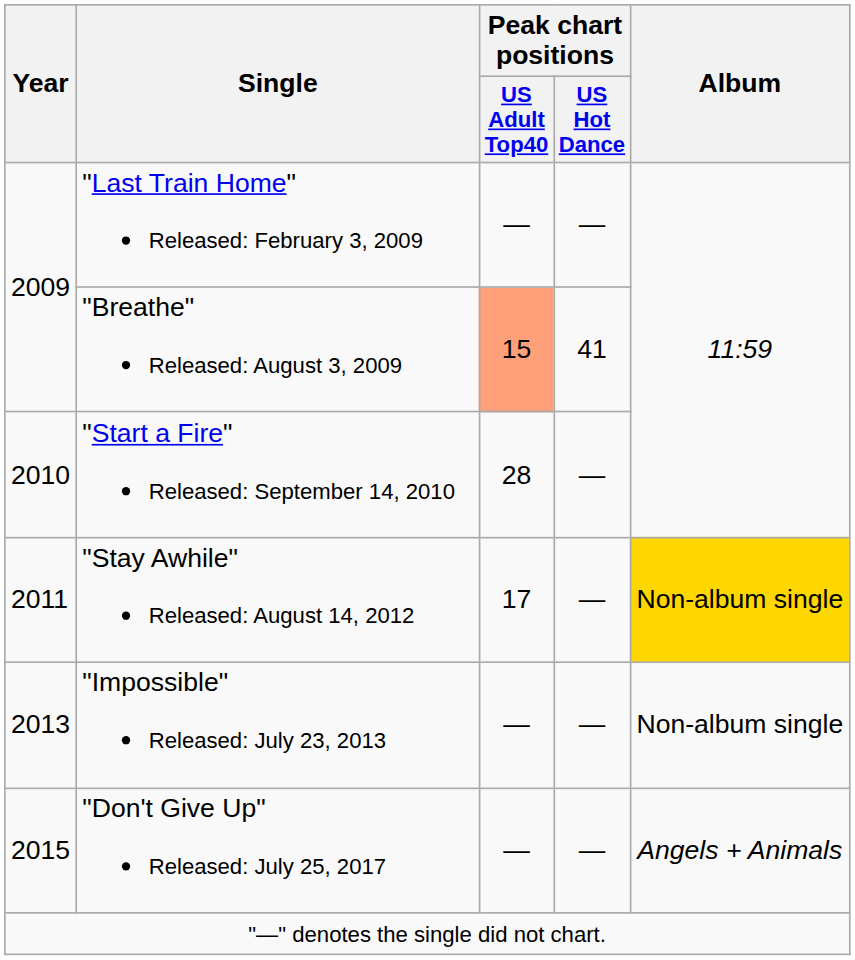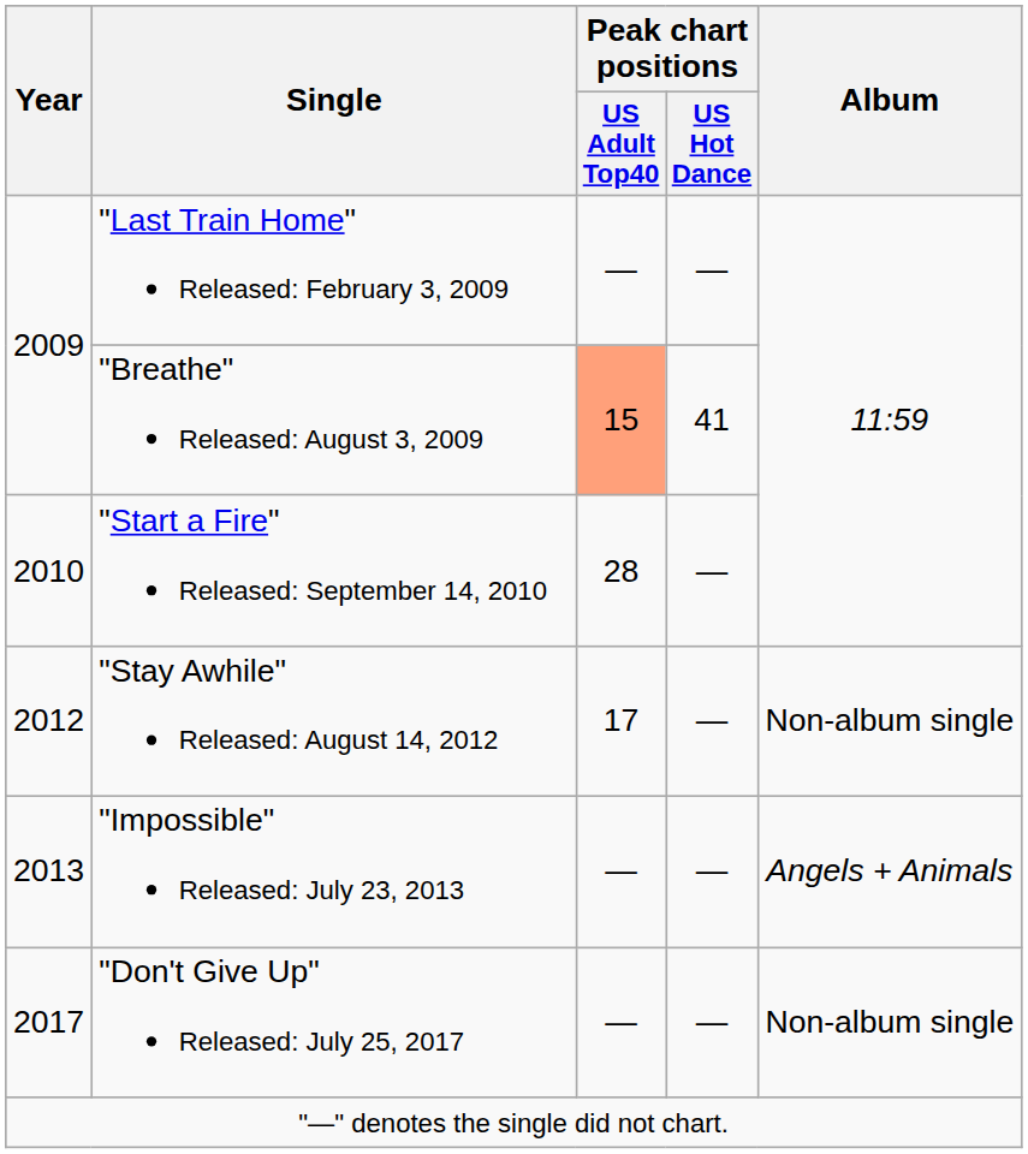"Stay Awhile" Released: August 14, 2012 | Year: 2011 -> 2012
"Stay Awhile" Released: August 14, 2012 | Album: gold background -> no background
"Impossible" Released: July 23, 2013 | Album: Non-album single -> Angels + Animals
"Don't Give Up" Released: July 25, 2017 | Year: 2015 -> 2017
"Don't Give Up" Released: July 25, 2017 | Album: Angels + Animals -> Non-album single
